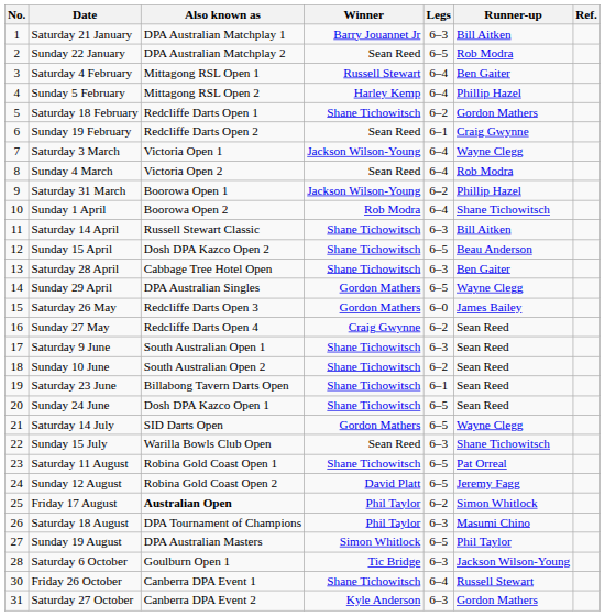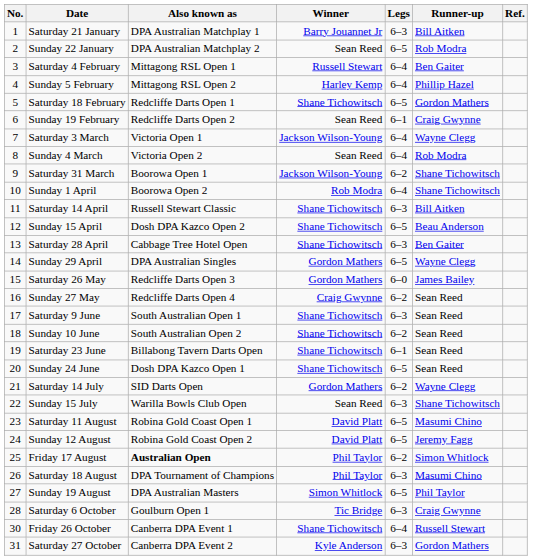Saturday 18 February | Legs: 6–2 -> 6–5
Saturday 31 March | Runner-up: Phillip Hazel -> Shane Tichowitsch
Saturday 14 July | Legs: 6–5 -> 6–2
Saturday 11 August | Winner: Shane Tichowitsch -> David Platt
Saturday 11 August | Runner-up: Pat Orreal -> Masumi Chino
Saturday 6 October | Runner-up: Jackson Wilson-Young -> Craig Gwynne
